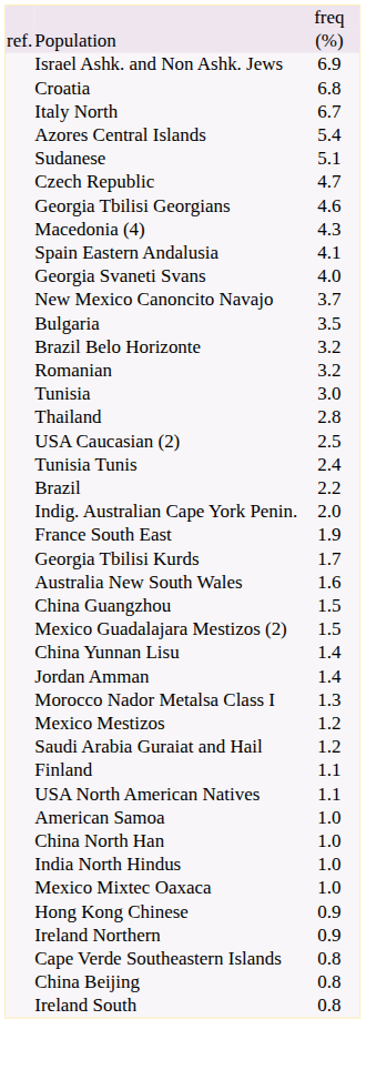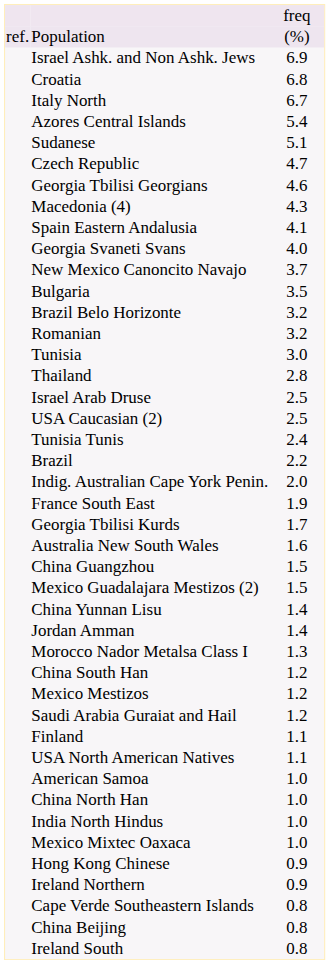+ row: Israel Arab Druse | 2.5
+ row: China South Han | 1.2
